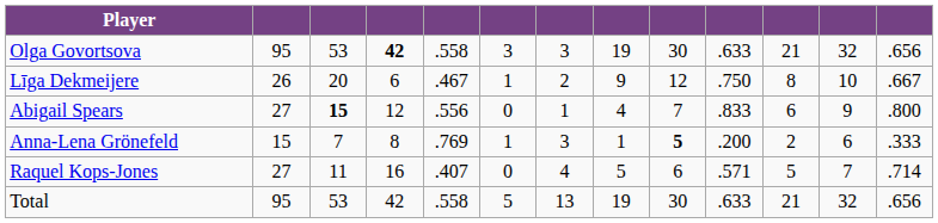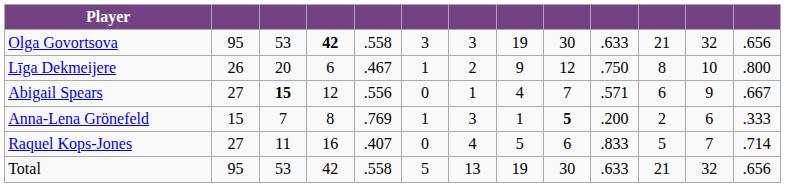Līga Dekmeijere | column 13: .667 -> .800
Abigail Spears | column 10: .833 -> .571
Abigail Spears | column 13: .800 -> .667
Raquel Kops-Jones | column 10: .571 -> .833
